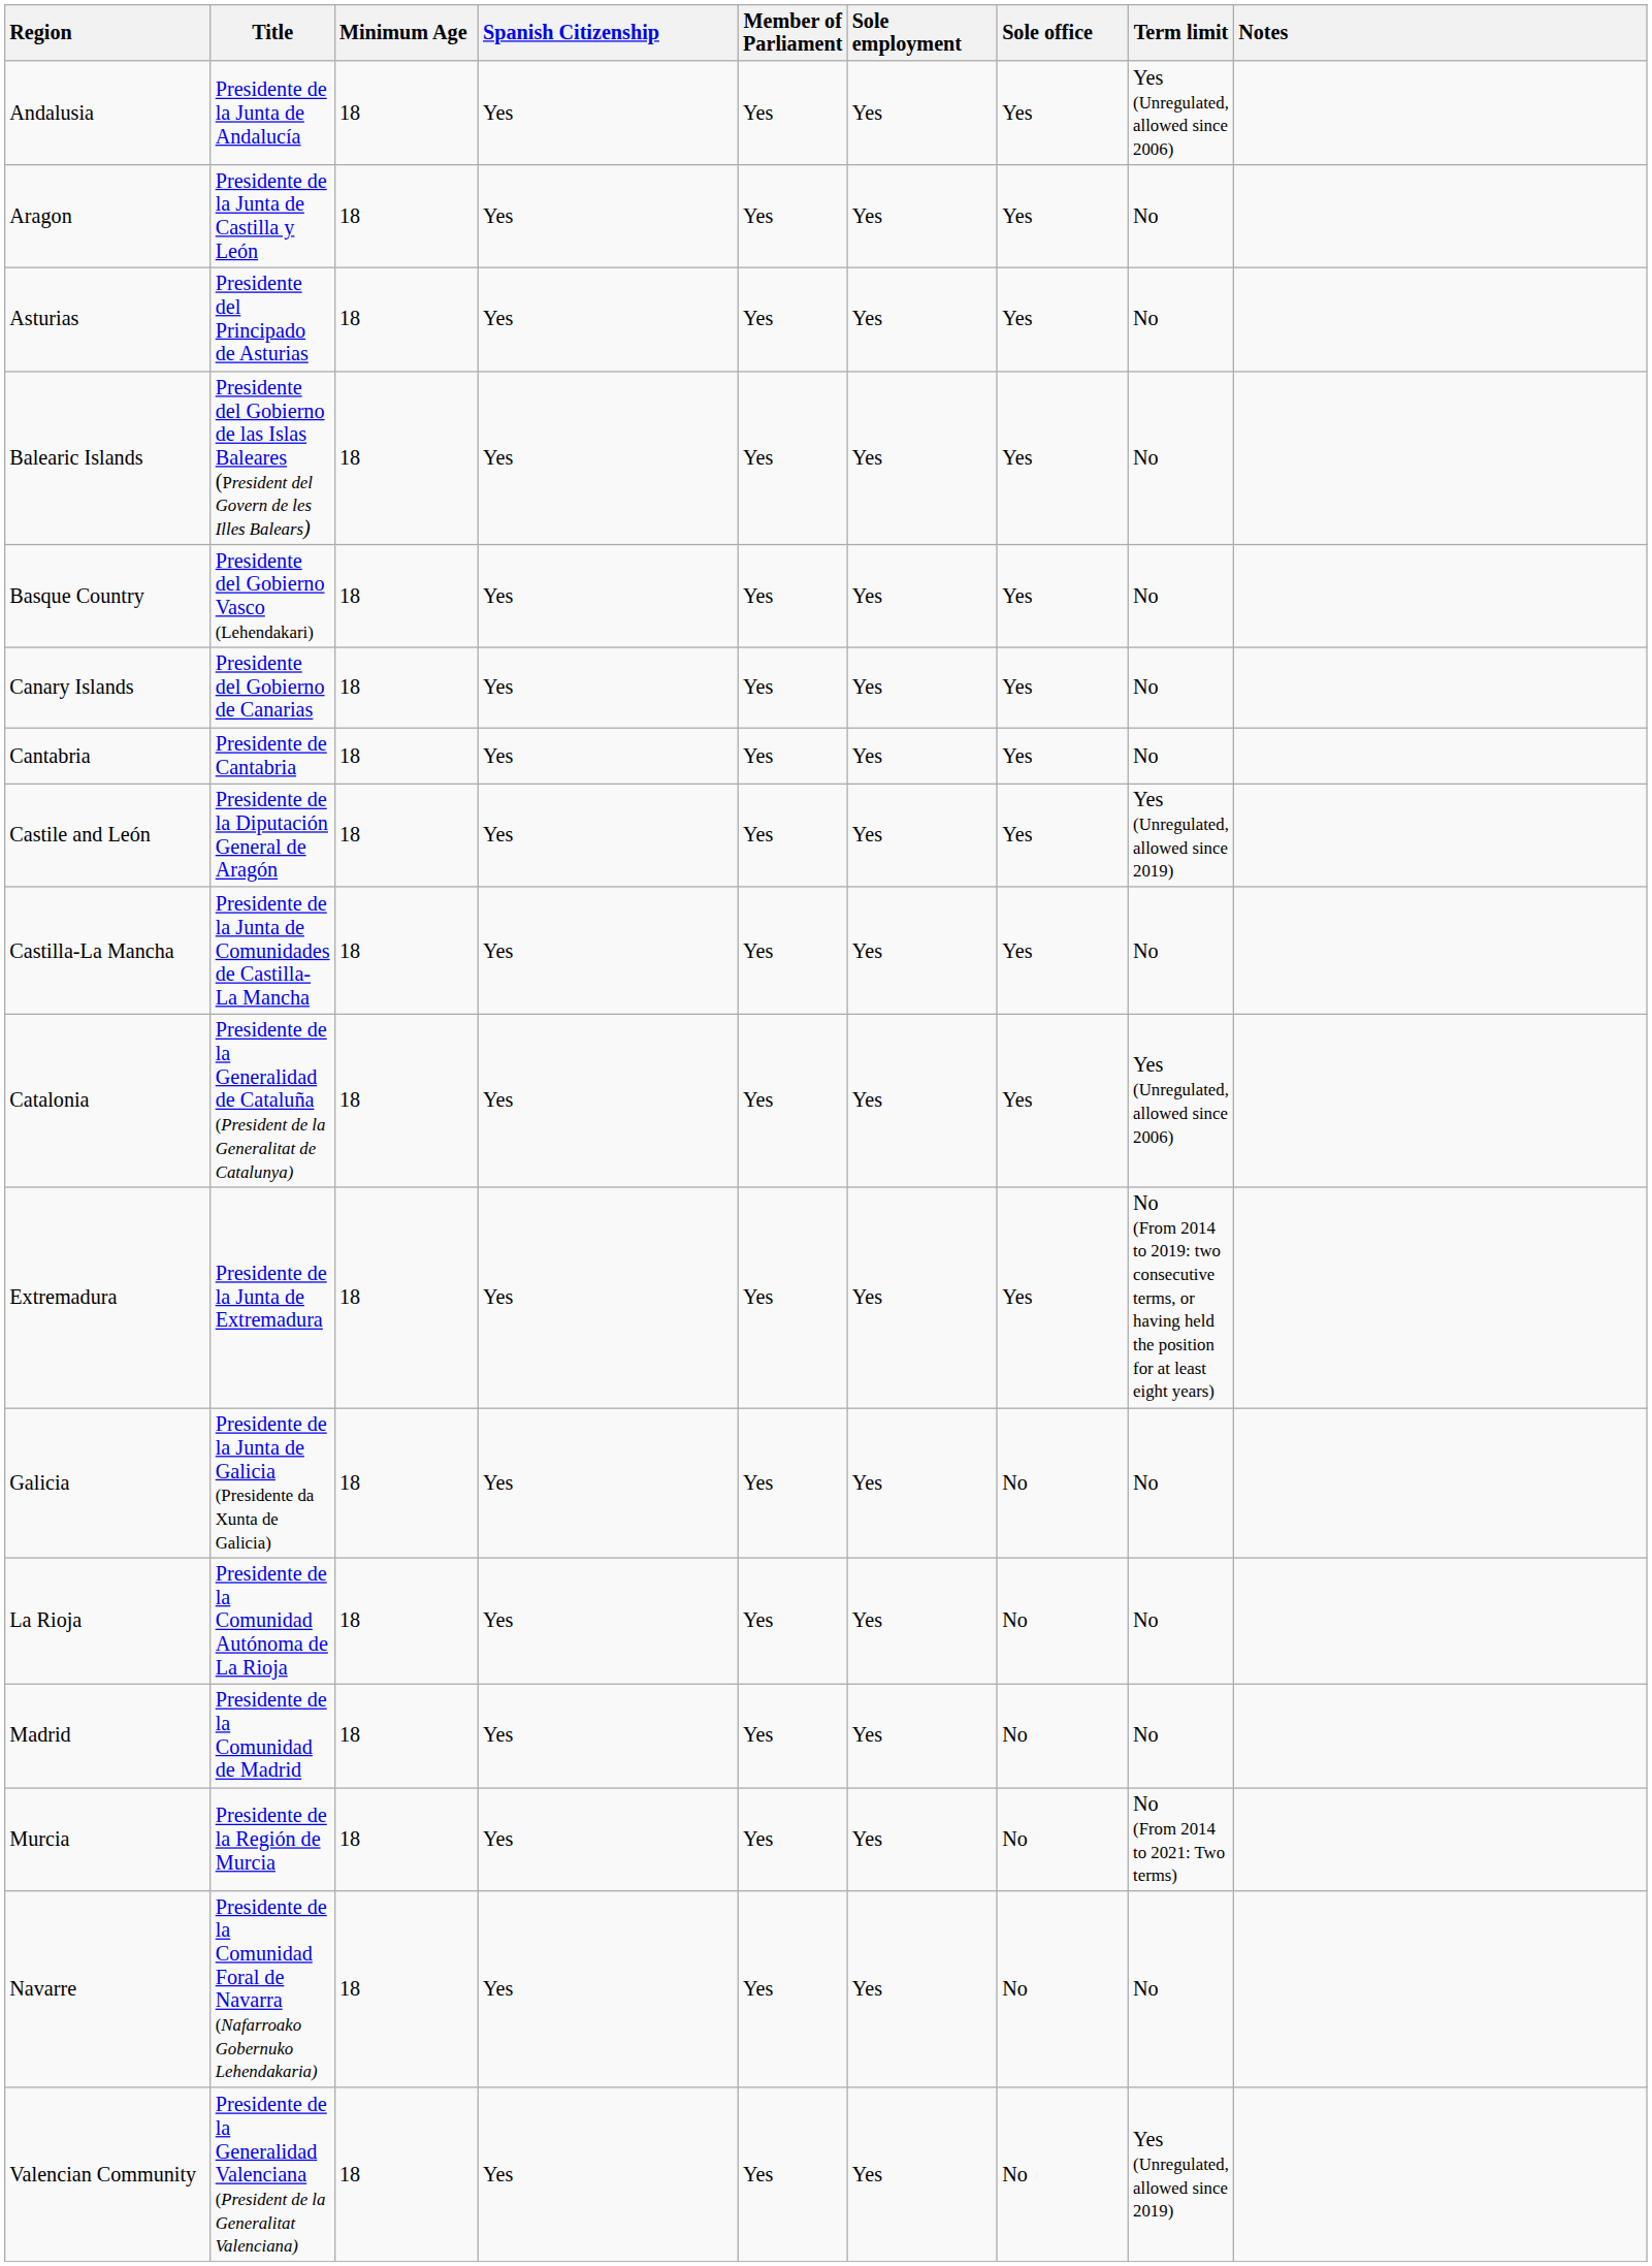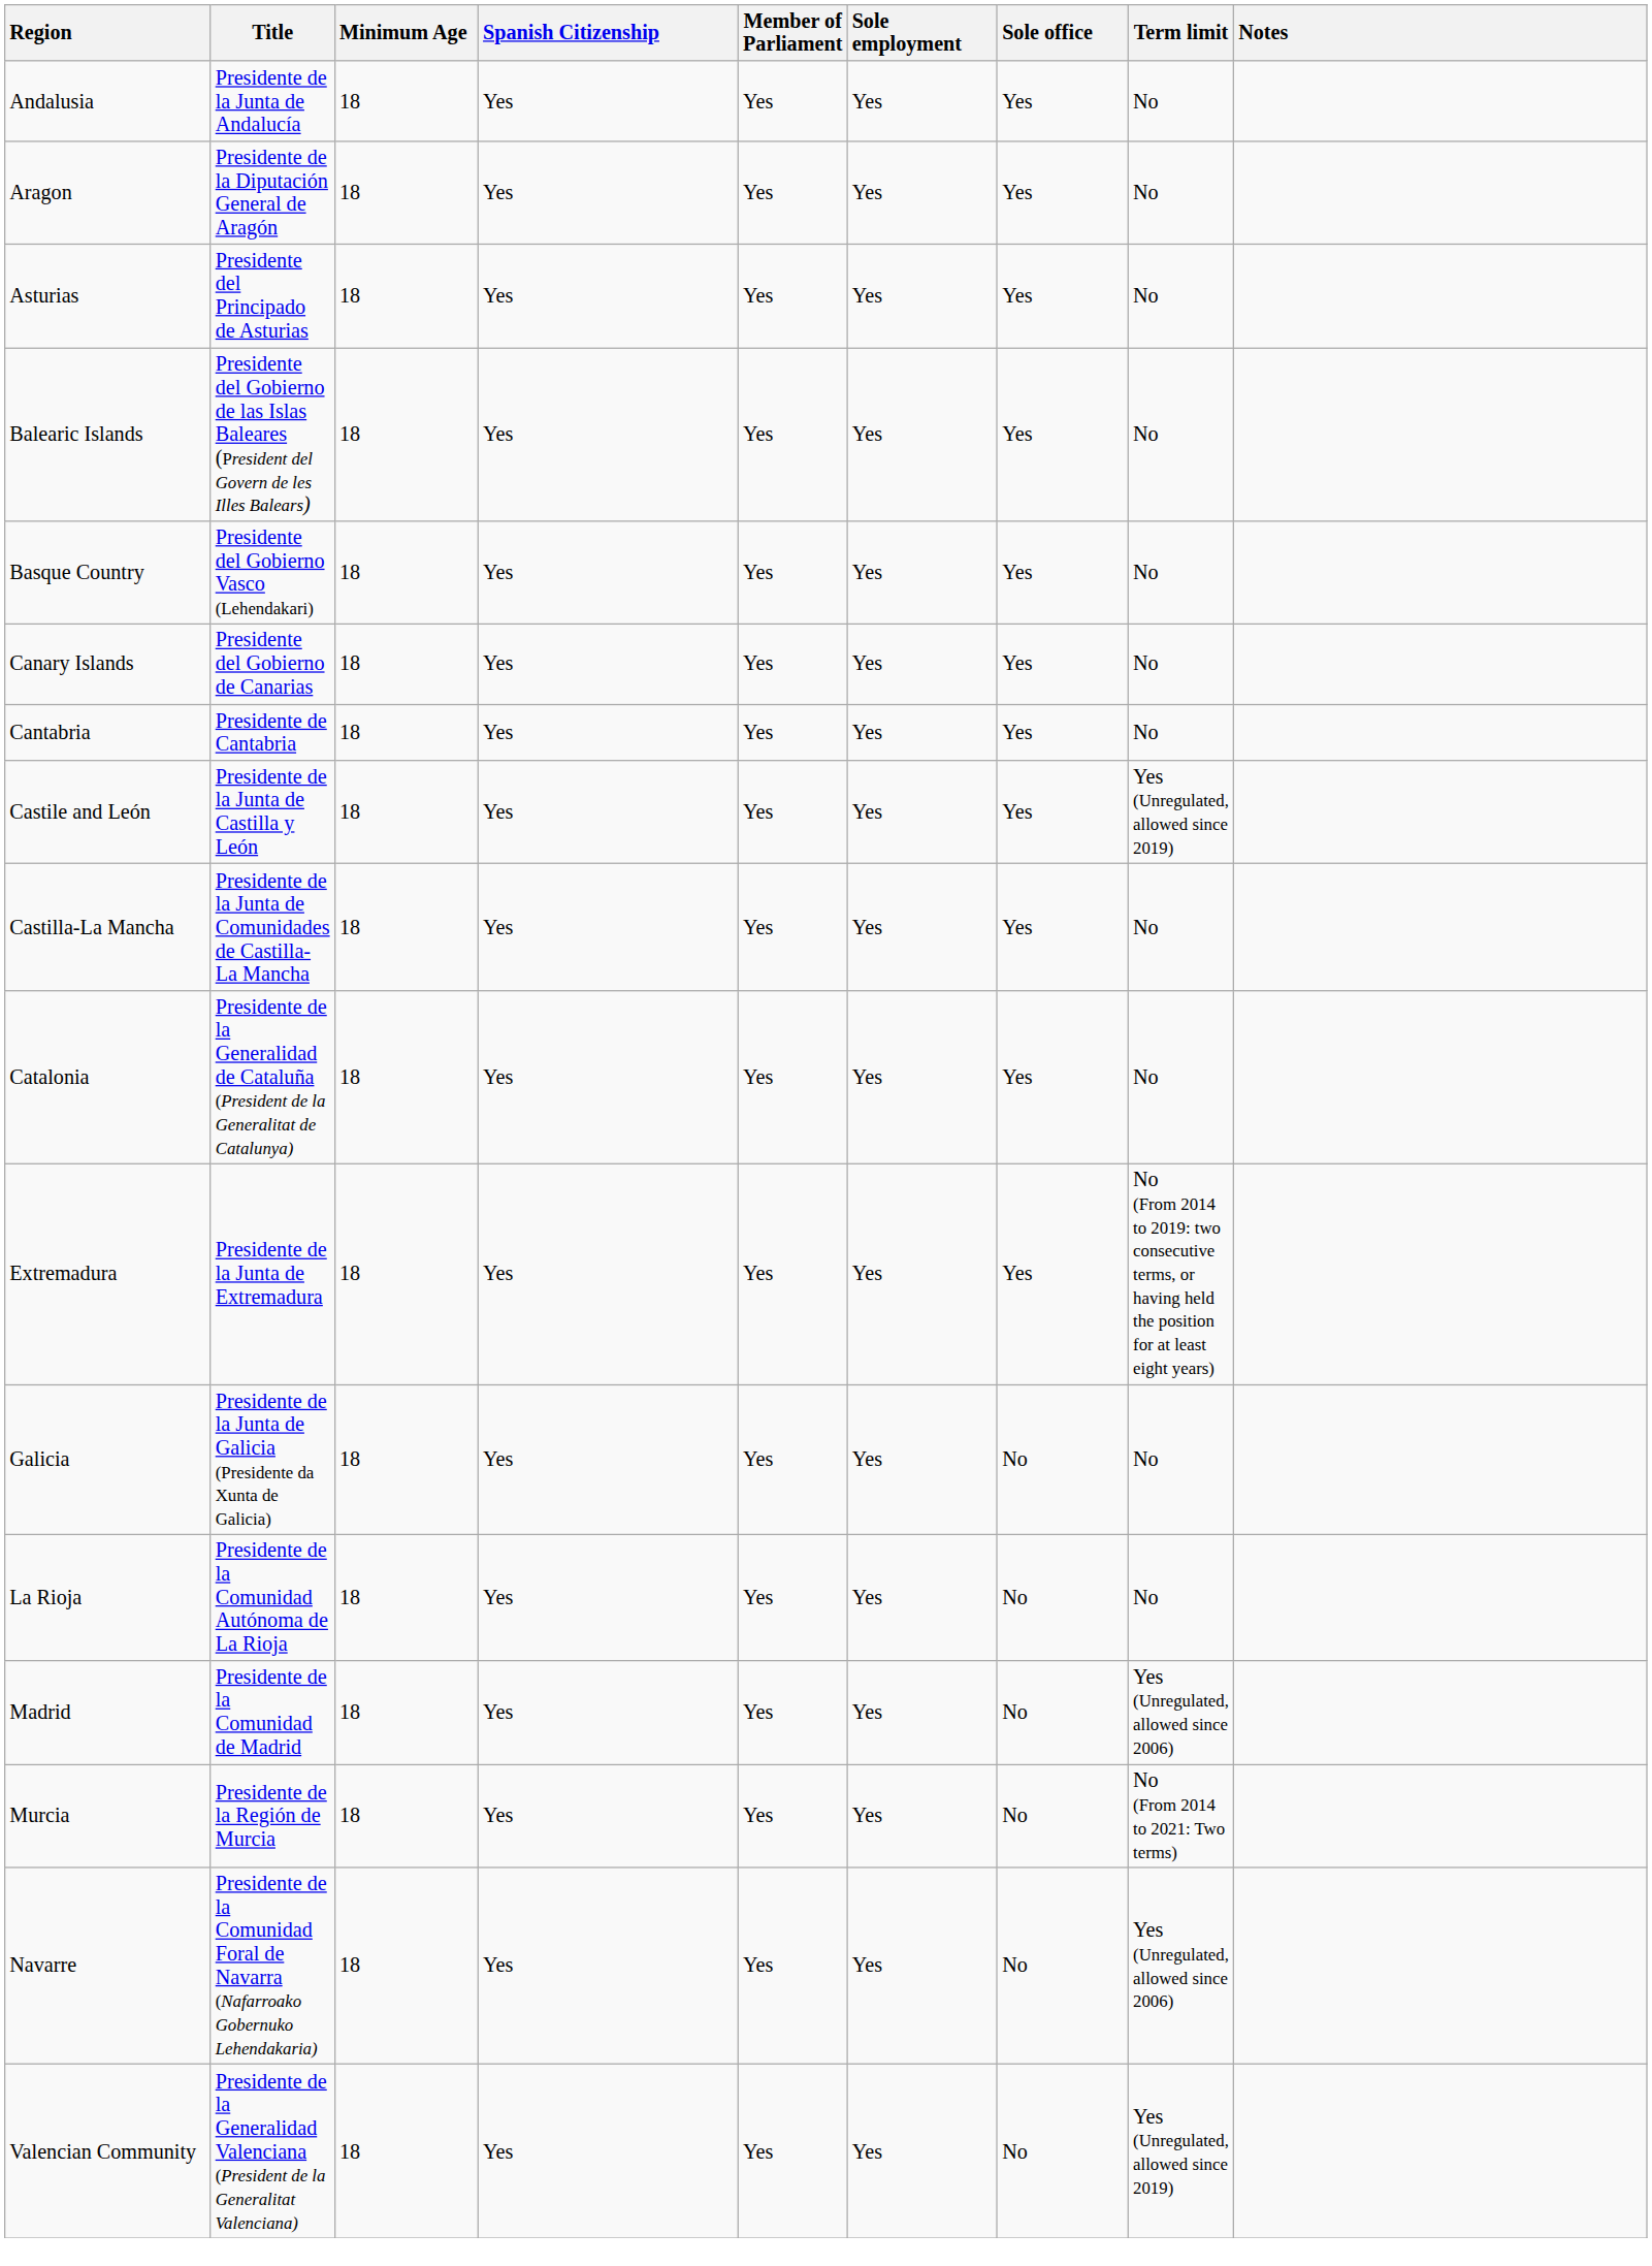Andalusia | Term limit: Yes (Unregulated, allowed since 2006) -> No
Aragon | Title: Presidente de la Junta de Castilla y León -> Presidente de la Diputación General de Aragón
Castile and León | Title: Presidente de la Diputación General de Aragón -> Presidente de la Junta de Castilla y León
Catalonia | Term limit: Yes (Unregulated, allowed since 2006) -> No
Madrid | Term limit: No -> Yes (Unregulated, allowed since 2006)
Navarre | Term limit: No -> Yes (Unregulated, allowed since 2006)
